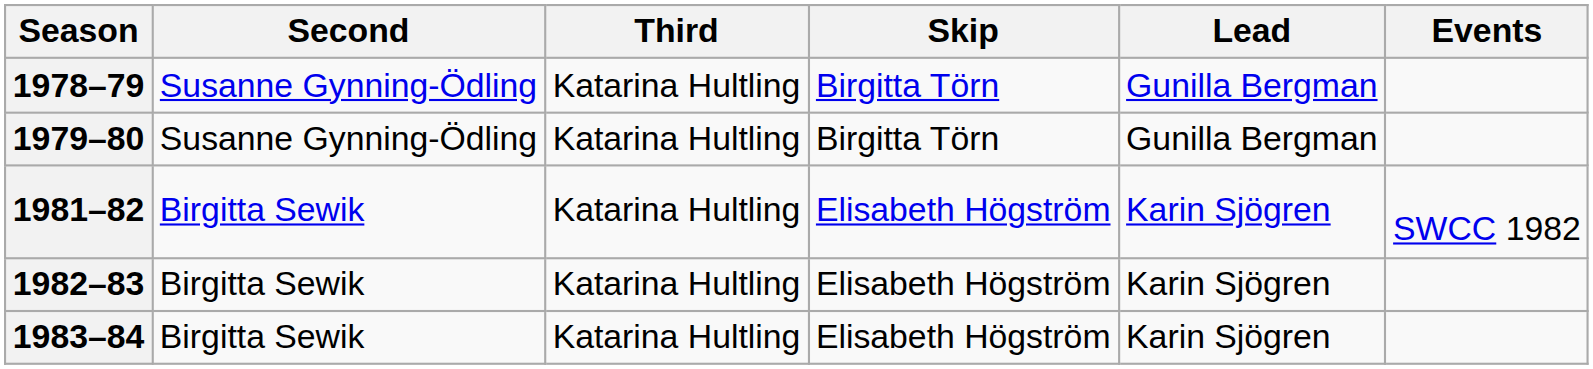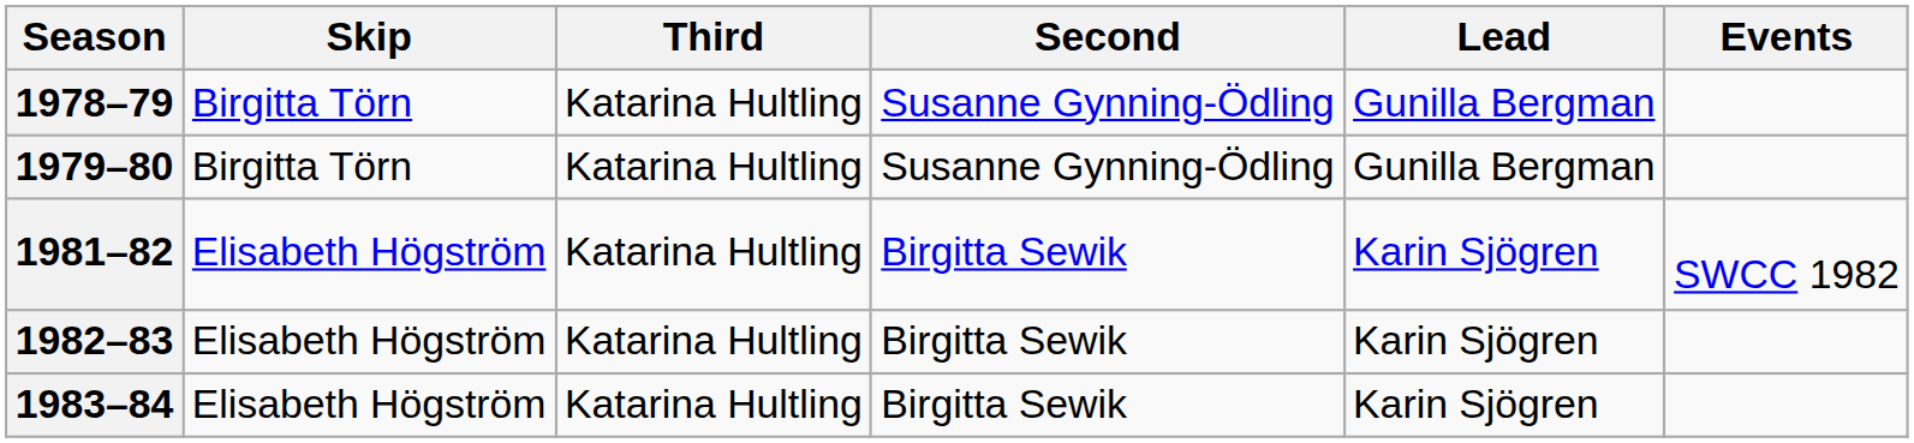columns swapped: Skip <-> Second
